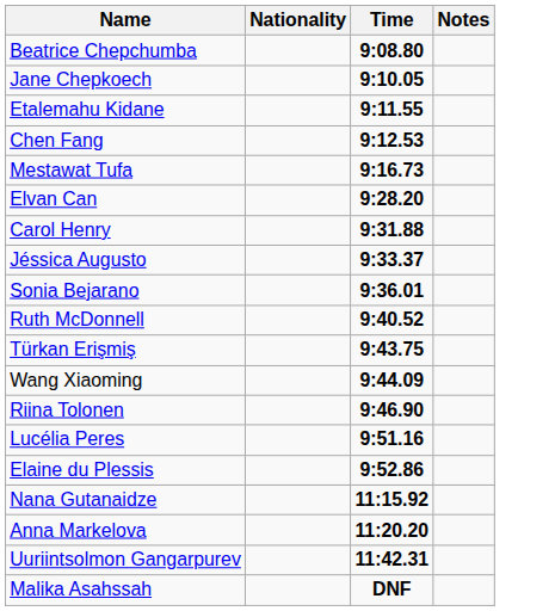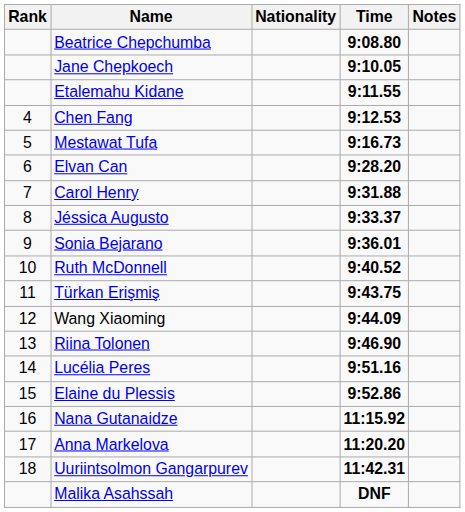+ column: Rank | 4 | 5 | 6 | 7 | 8 | 9 | 10 | 11 | 12 | 13 | 14 | 15 | 16 | 17 | 18
